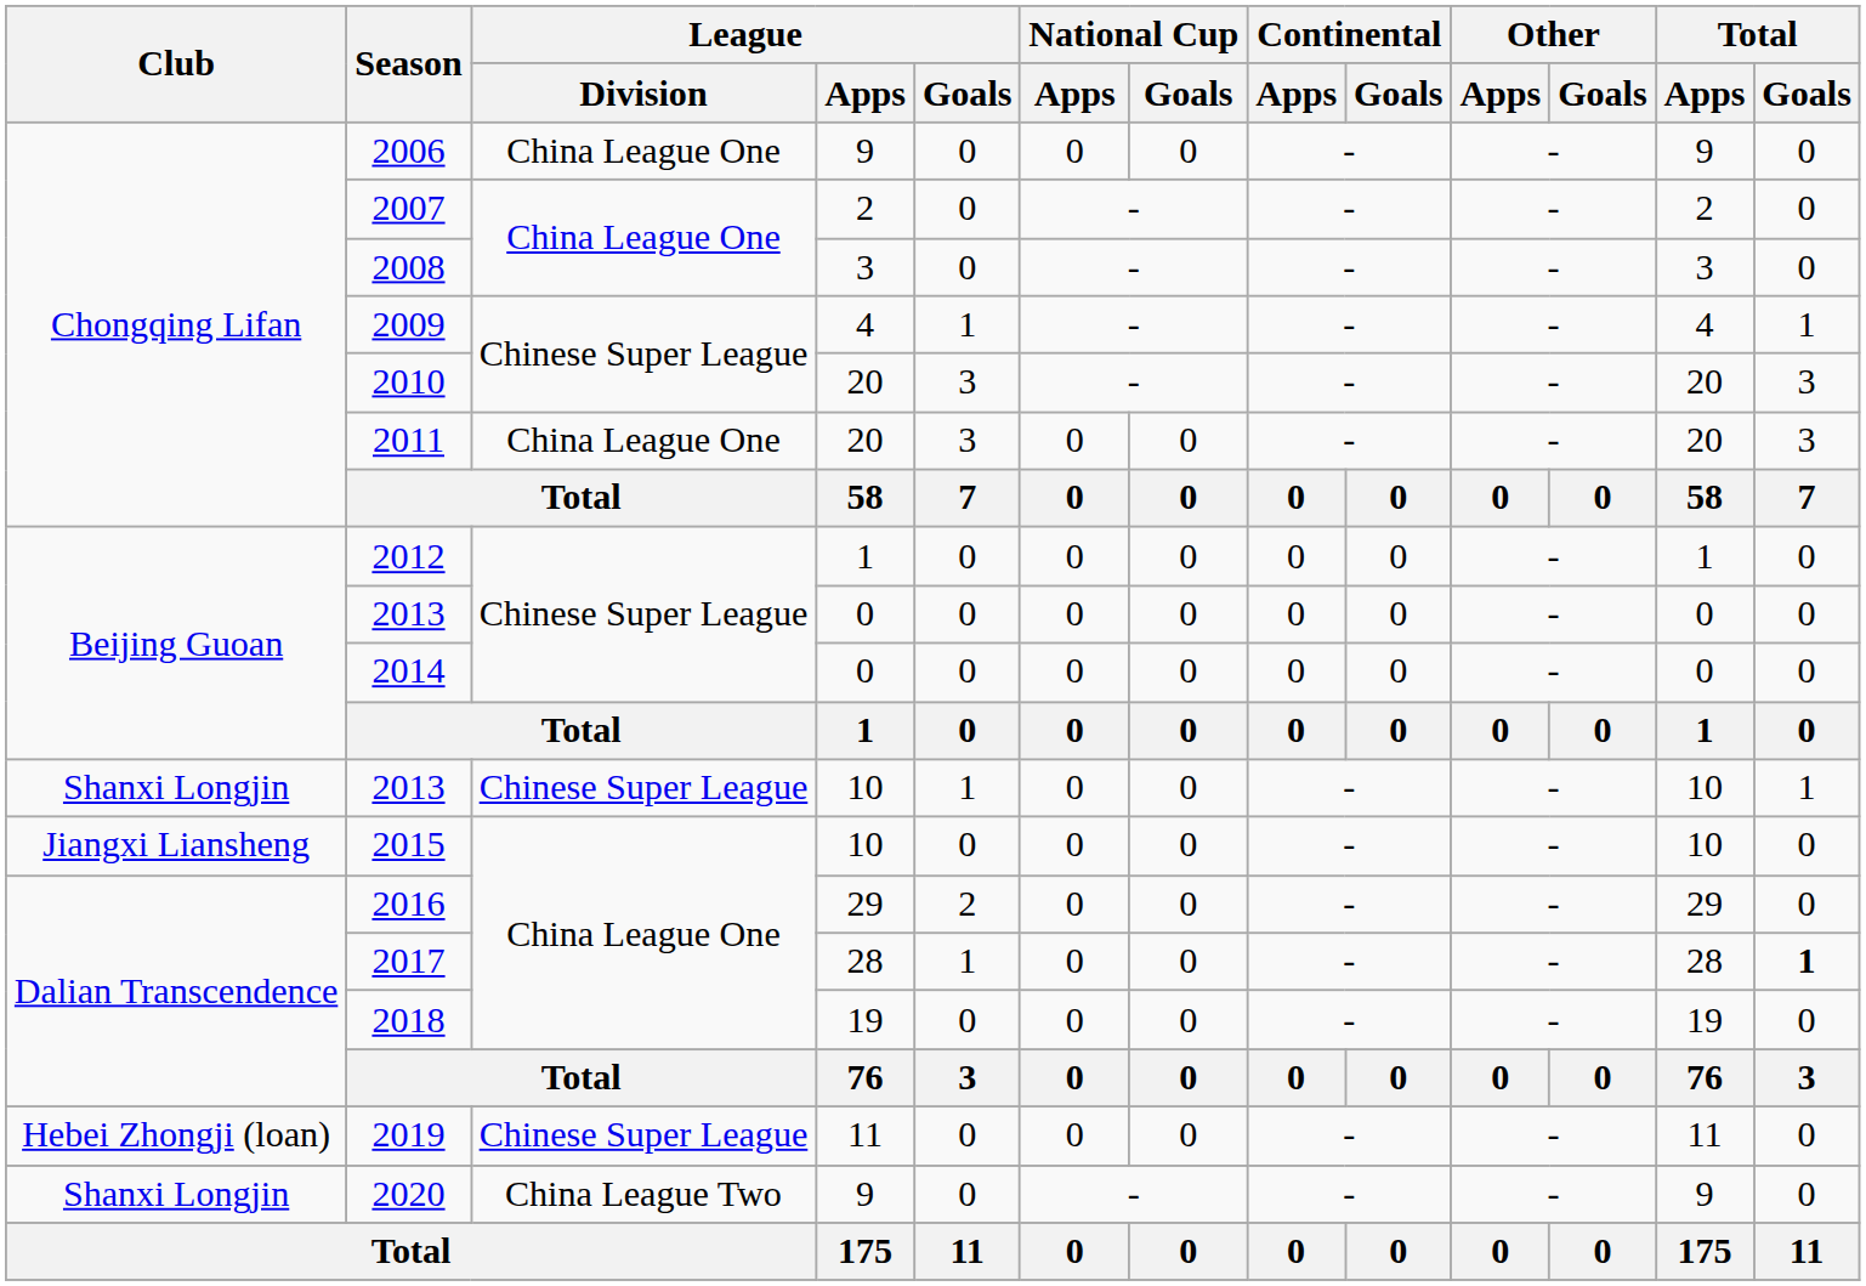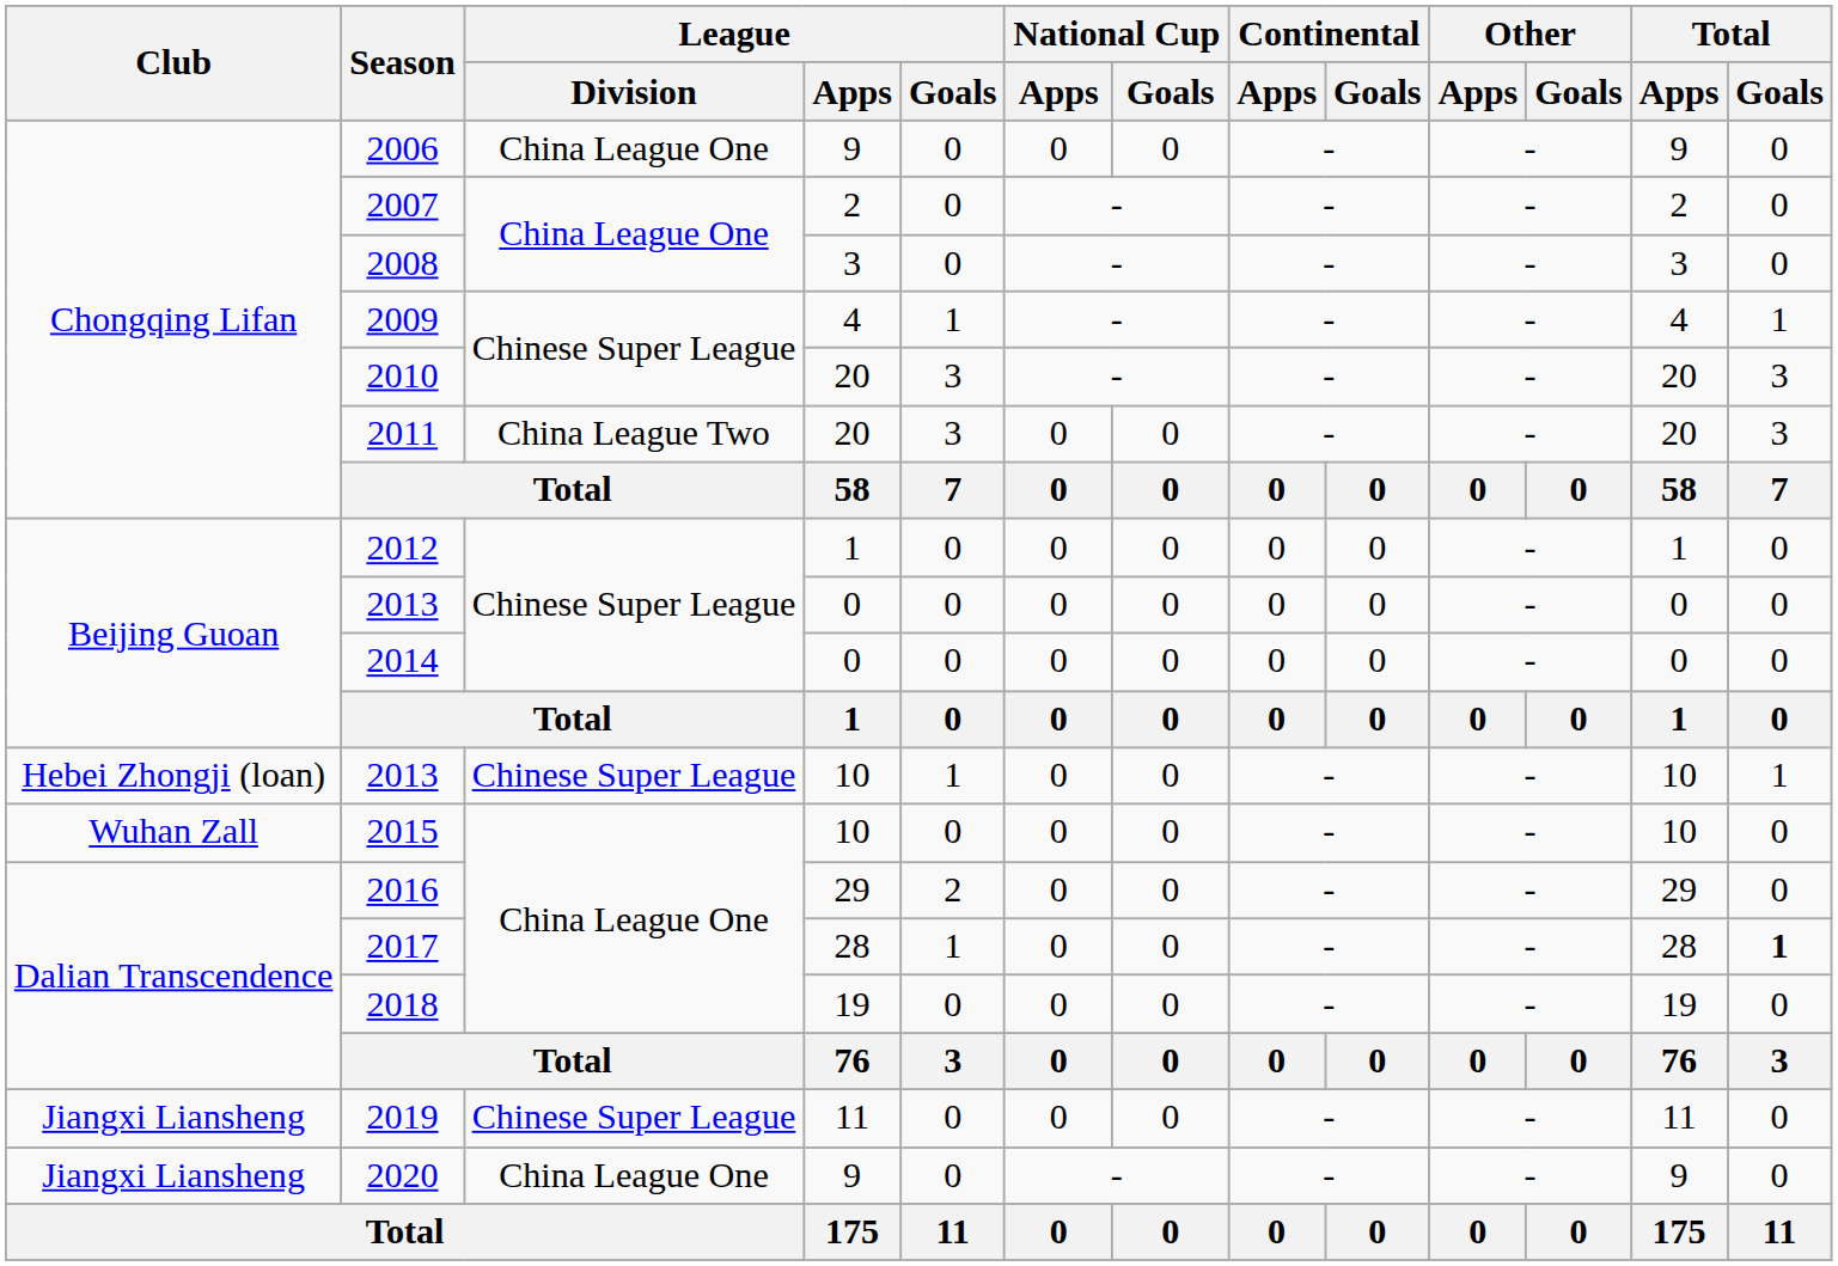2011 | League / Division: China League One -> China League Two
2013 / 10 | Club: Shanxi Longjin -> Hebei Zhongji (loan)
2015 | Club: Jiangxi Liansheng -> Wuhan Zall
2019 | Club: Hebei Zhongji (loan) -> Jiangxi Liansheng
2020 | Club: Shanxi Longjin -> Jiangxi Liansheng
2020 | League / Division: China League Two -> China League One
